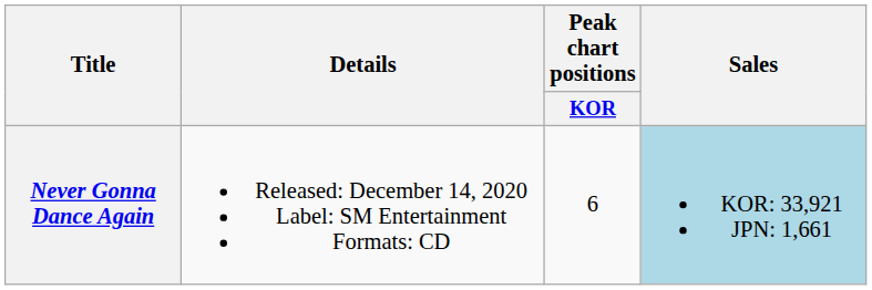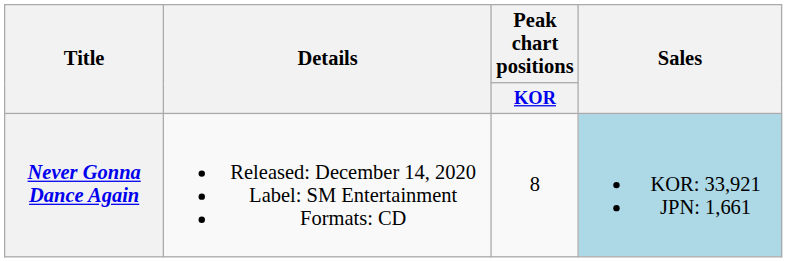Never Gonna Dance Again | Peak chart positions / KOR: 6 -> 8
